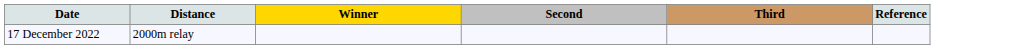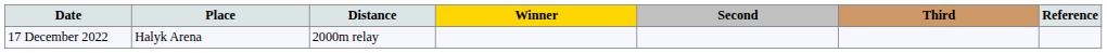+ column: Place | Halyk Arena
